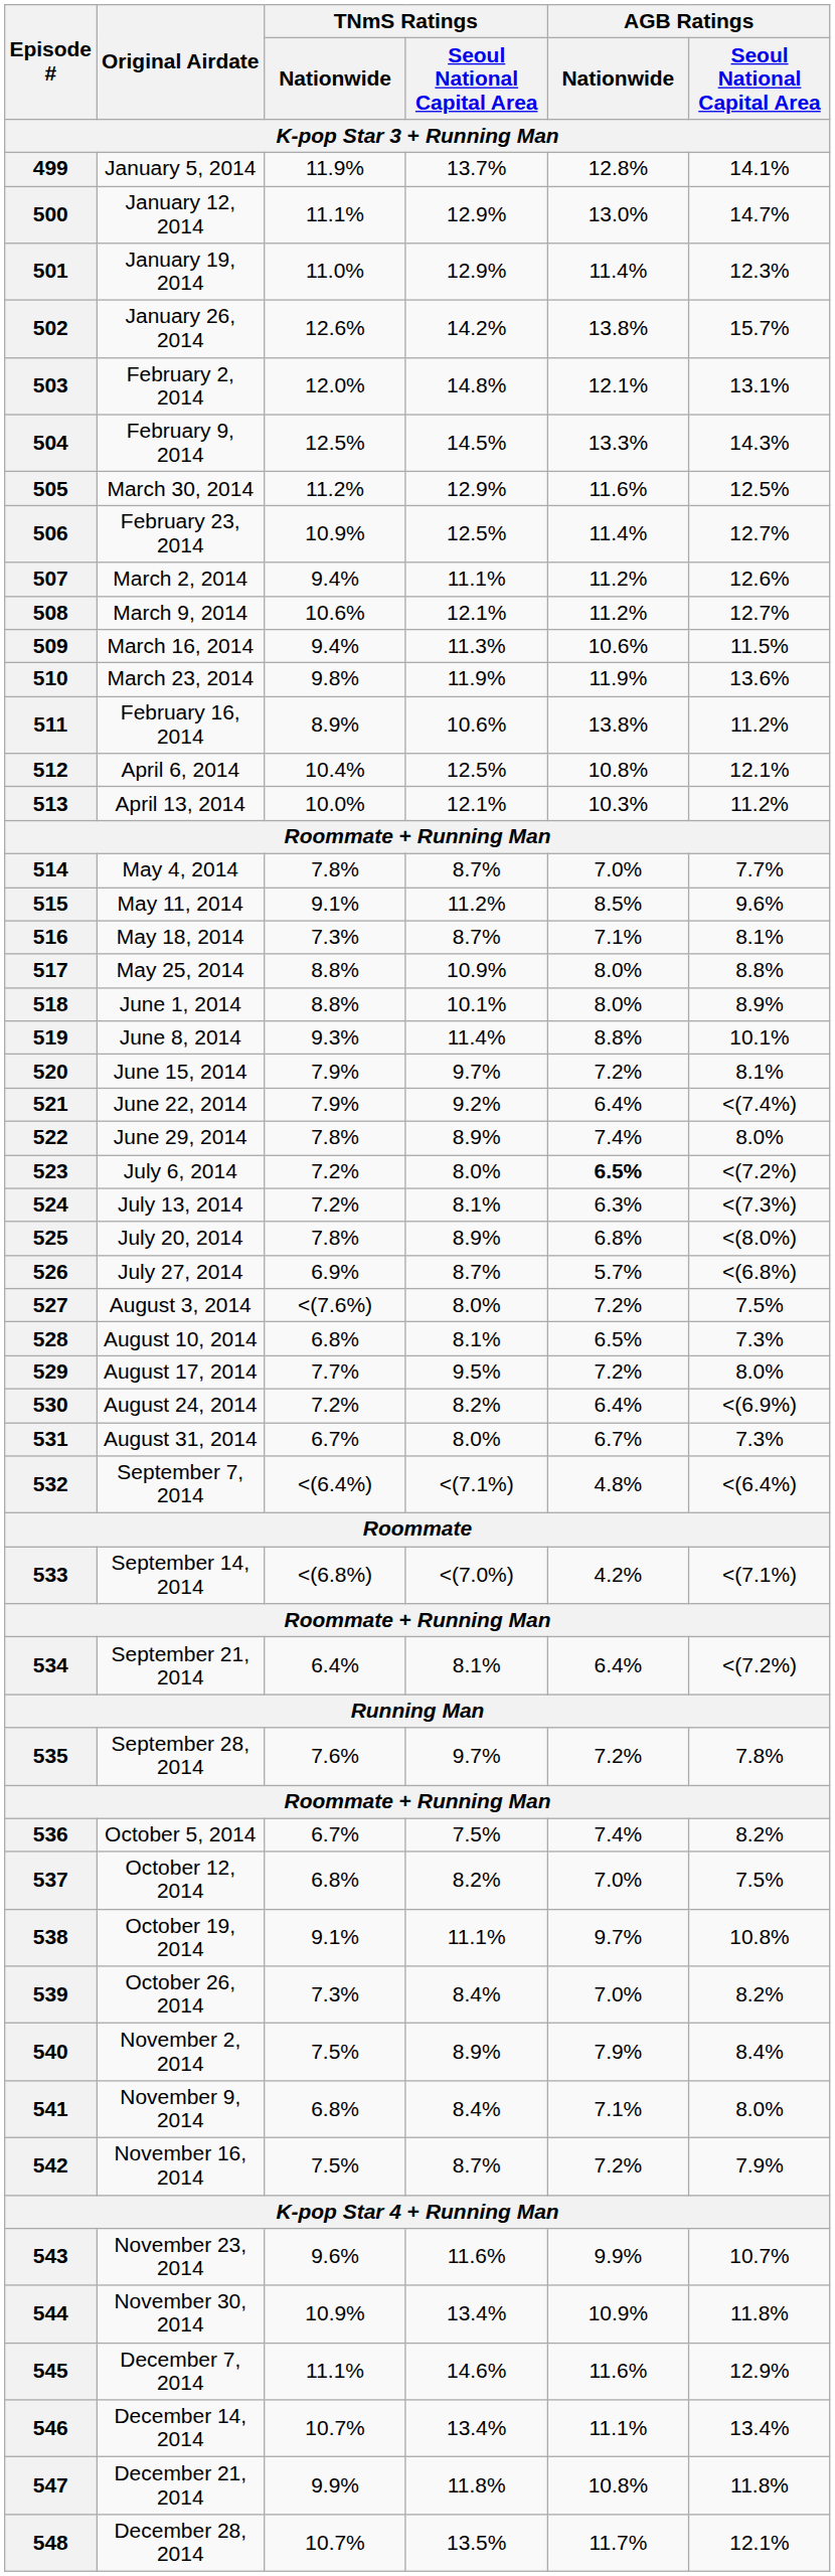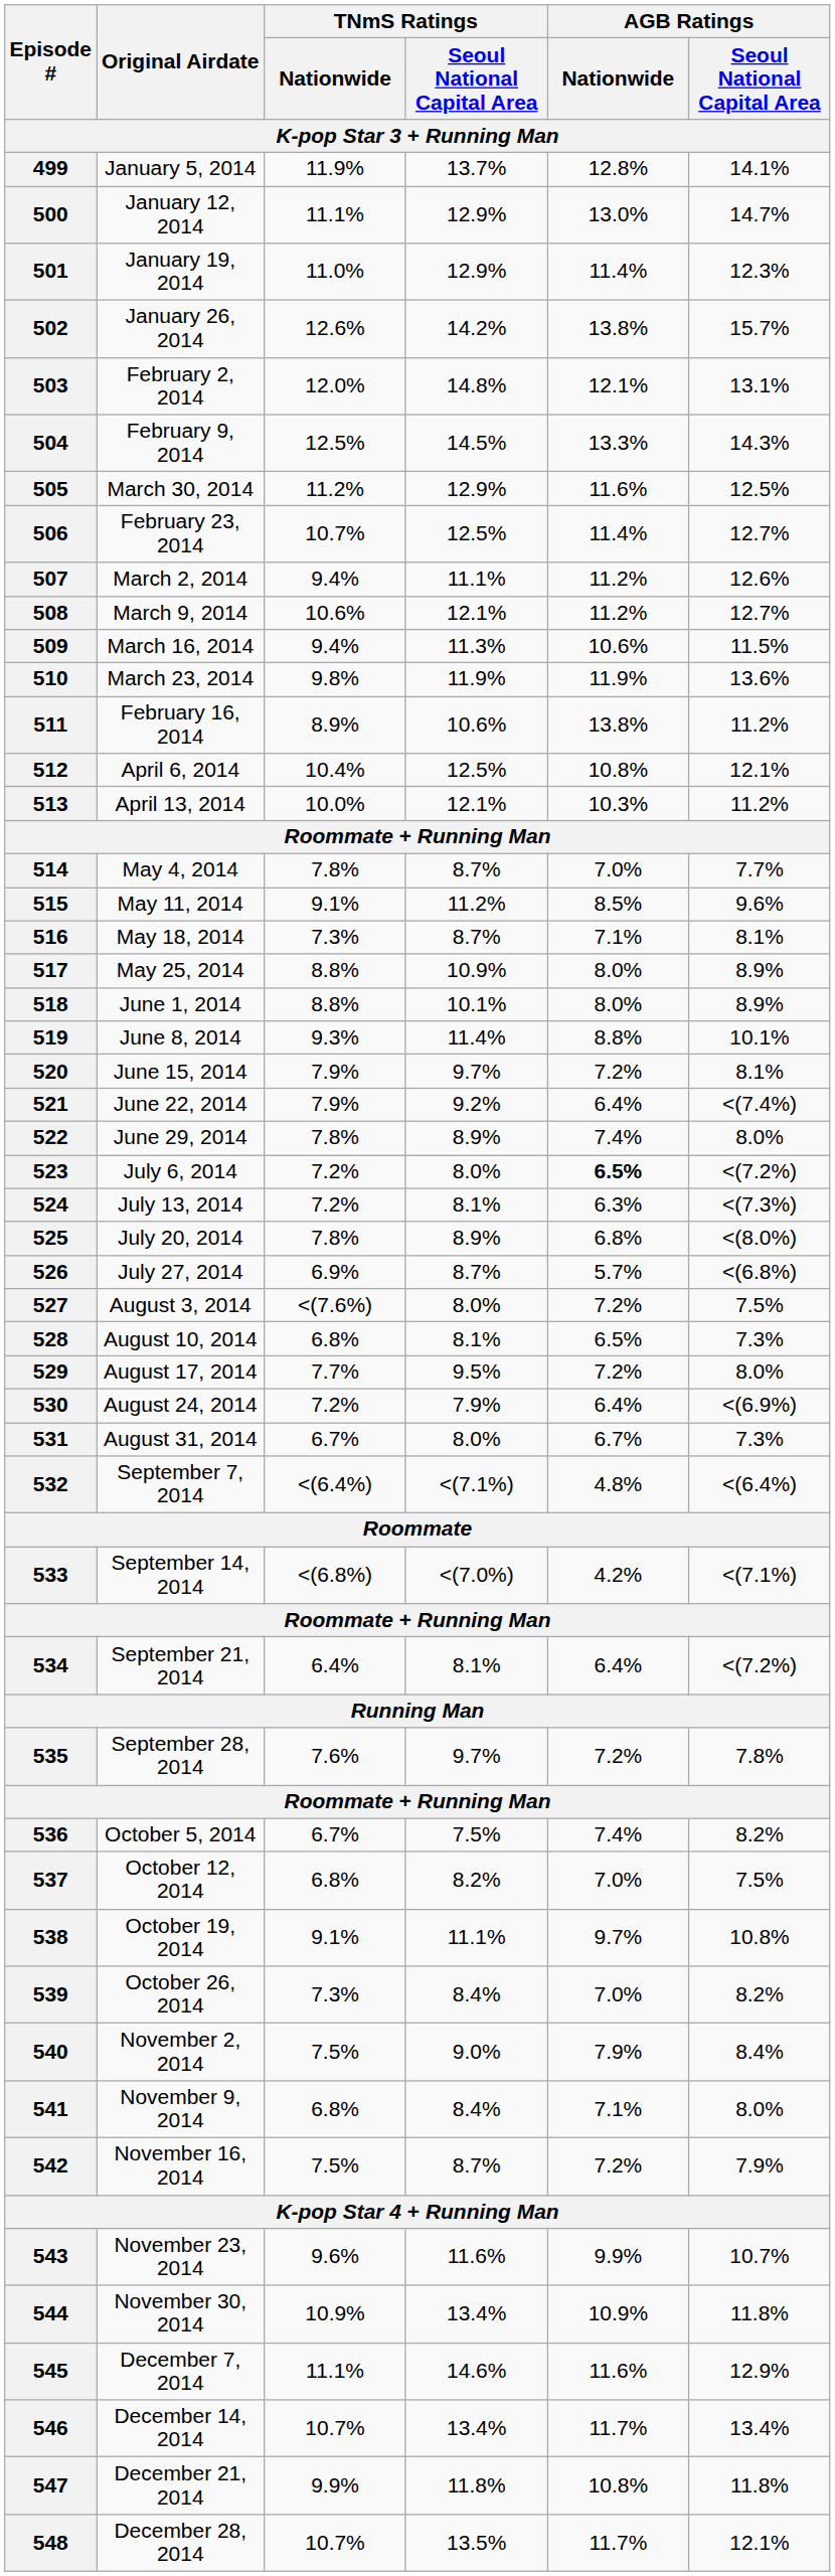506 | TNmS Ratings / Nationwide: 10.9% -> 10.7%
517 | AGB Ratings / Seoul National Capital Area: 8.8% -> 8.9%
530 | TNmS Ratings / Seoul National Capital Area: 8.2% -> 7.9%
540 | TNmS Ratings / Seoul National Capital Area: 8.9% -> 9.0%
546 | AGB Ratings / Nationwide: 11.1% -> 11.7%
